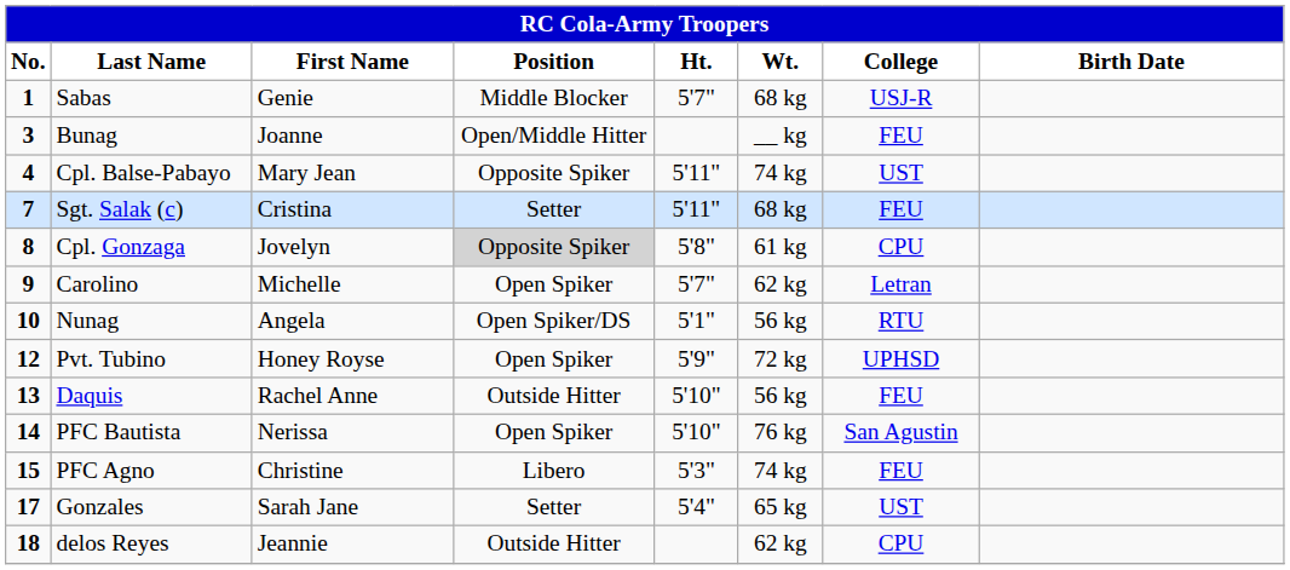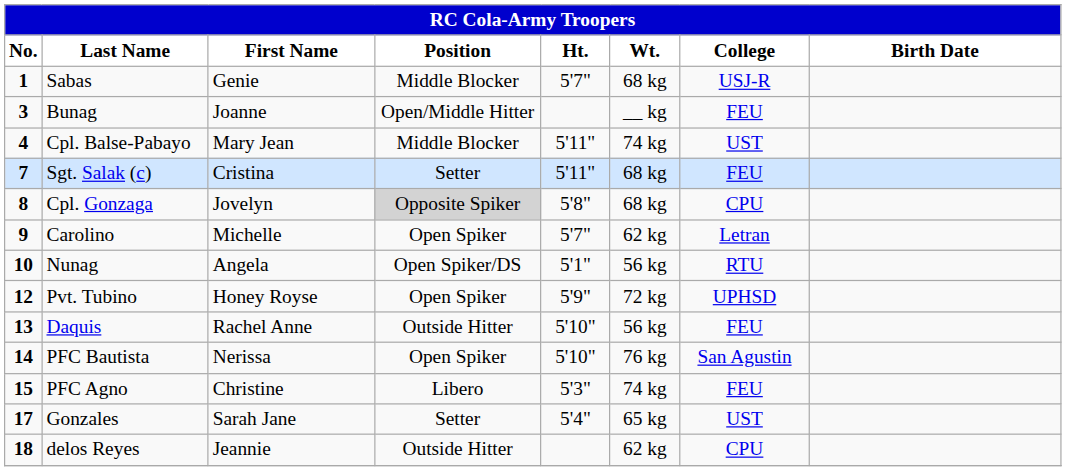Cpl. Balse-Pabayo | Position: Opposite Spiker -> Middle Blocker
Cpl. Gonzaga | Wt.: 61 kg -> 68 kg
